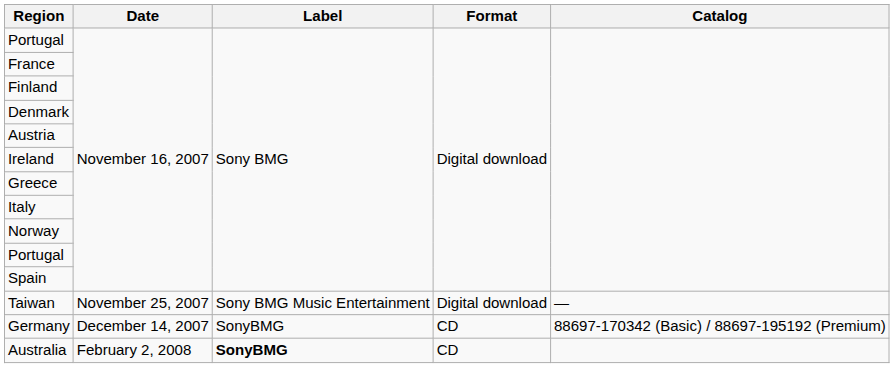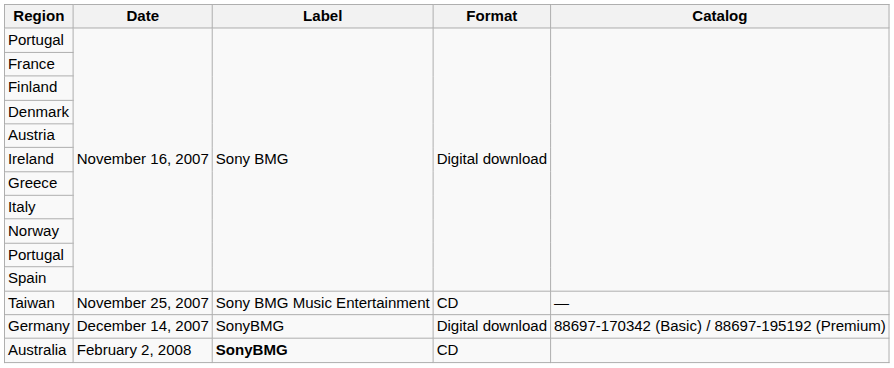Taiwan | Format: Digital download -> CD
Germany | Format: CD -> Digital download
